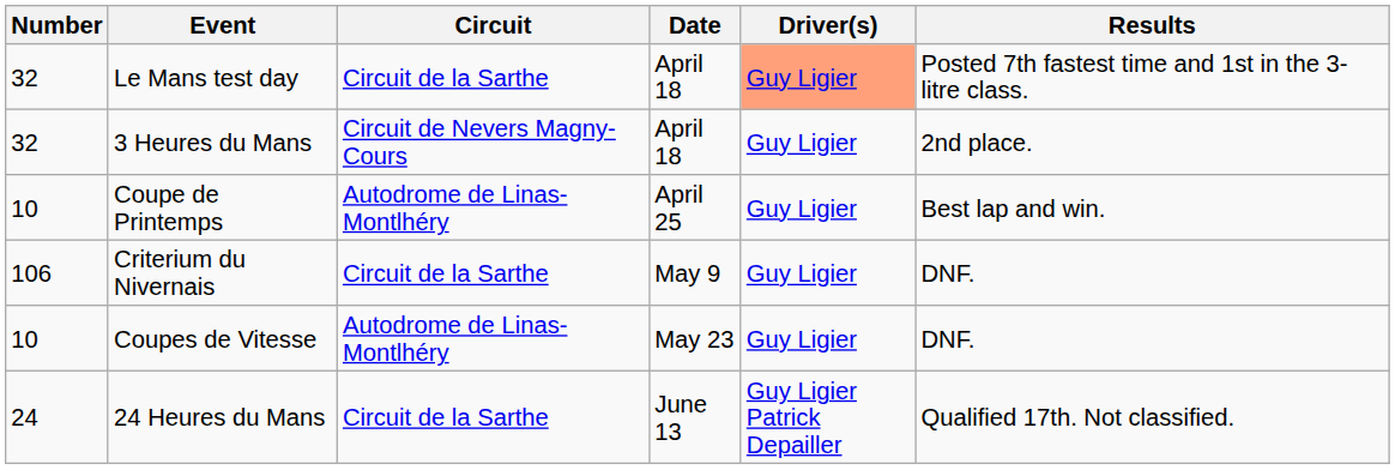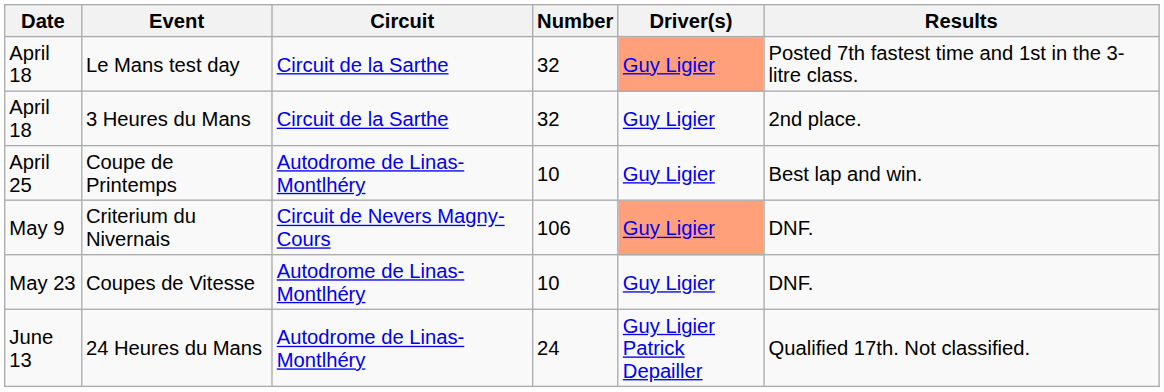columns swapped: Date <-> Number
3 Heures du Mans | Circuit: Circuit de Nevers Magny-Cours -> Circuit de la Sarthe
Criterium du Nivernais | Circuit: Circuit de la Sarthe -> Circuit de Nevers Magny-Cours
Criterium du Nivernais | Driver(s): no background -> lightsalmon background
24 Heures du Mans | Circuit: Circuit de la Sarthe -> Autodrome de Linas-Montlhéry
